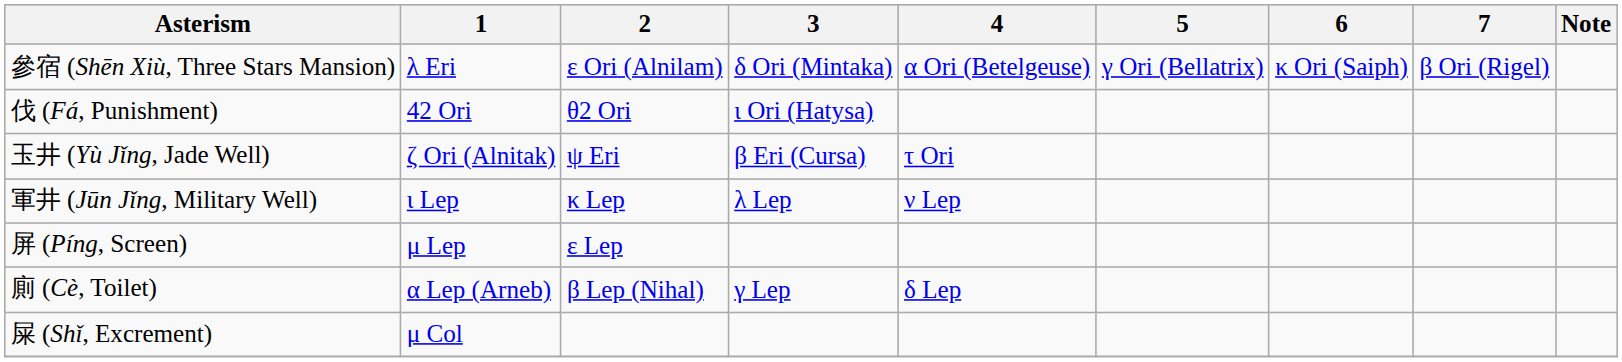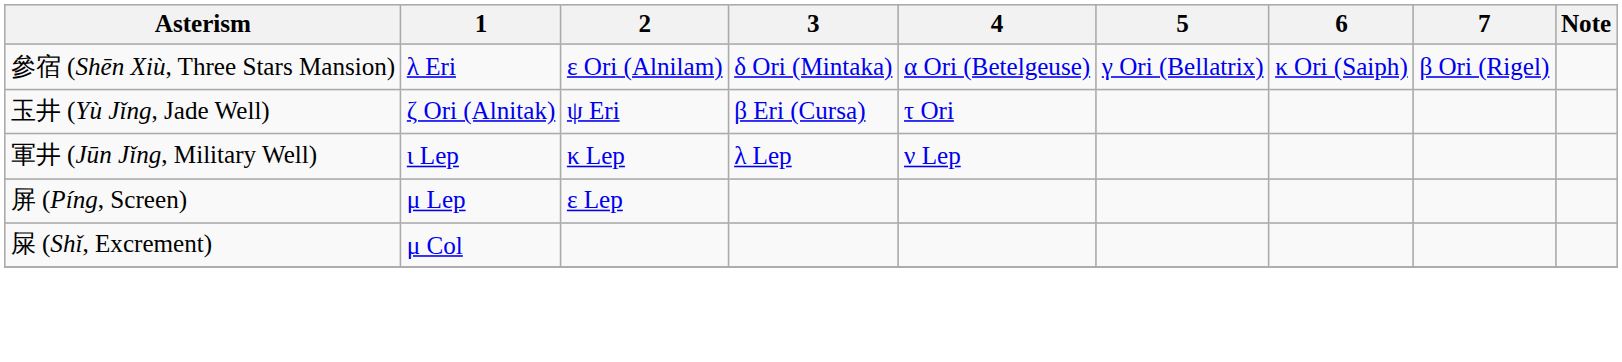- row: 伐 (Fá, Punishment) | 42 Ori | θ2 Ori | ι Ori (Hatysa)
- row: 廁 (Cè, Toilet) | α Lep (Arneb) | β Lep (Nihal) | γ Lep | δ Lep
